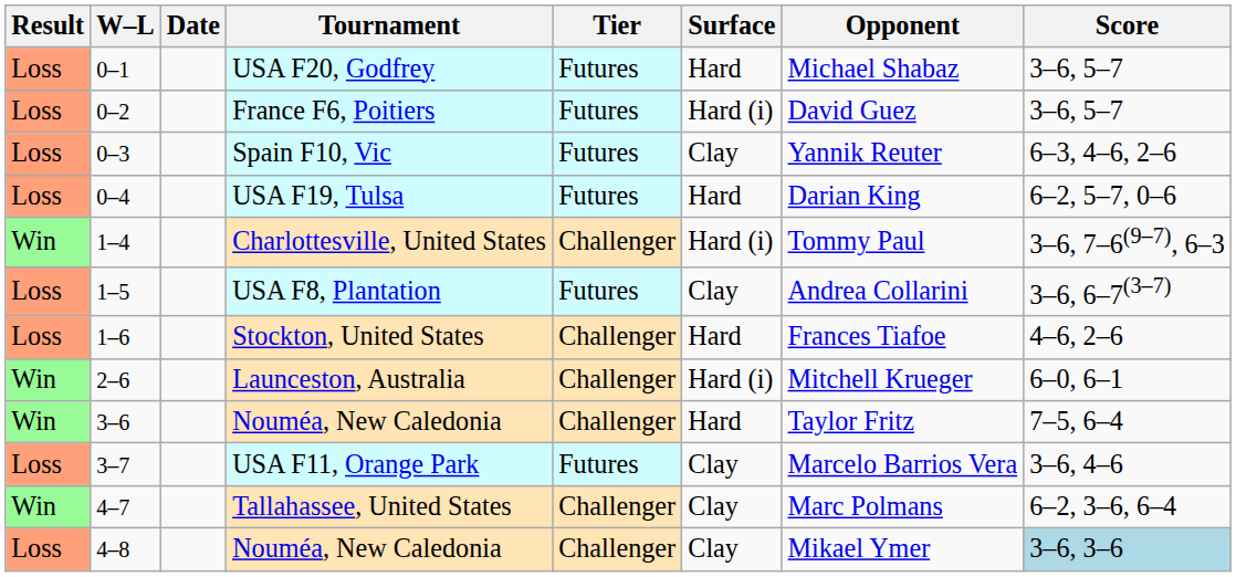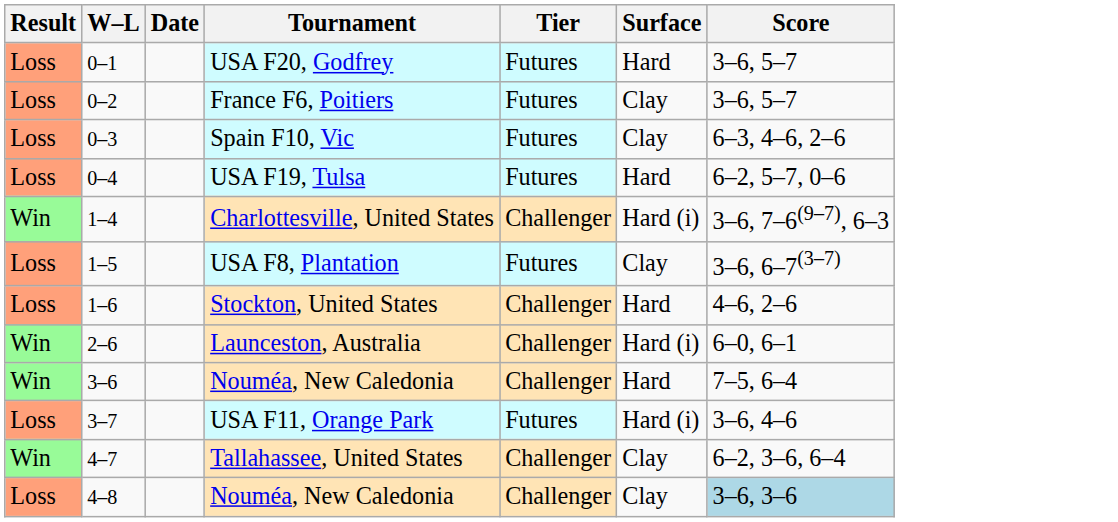- column: Opponent | Michael Shabaz | David Guez | Yannik Reuter | Darian King | Tommy Paul | Andrea Collarini | Frances Tiafoe | Mitchell Krueger | Taylor Fritz | Marcelo Barrios Vera | Marc Polmans | Mikael Ymer
France F6, Poitiers | Surface: Hard (i) -> Clay
USA F11, Orange Park | Surface: Clay -> Hard (i)
